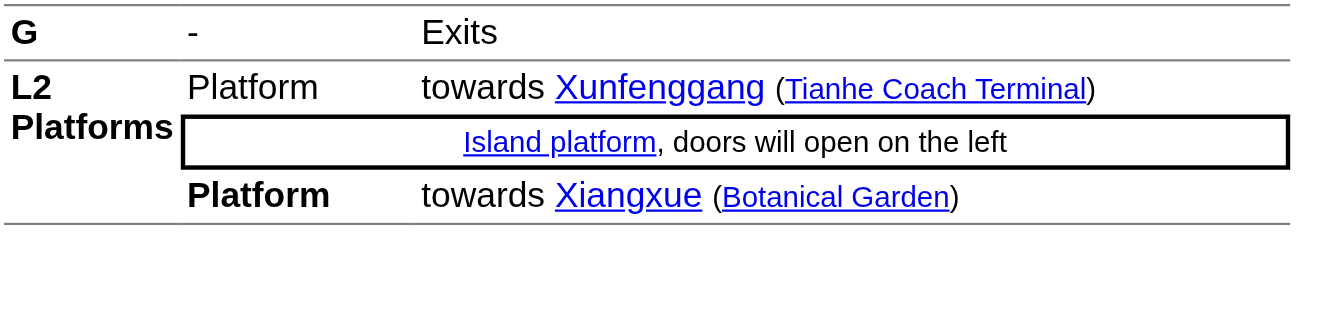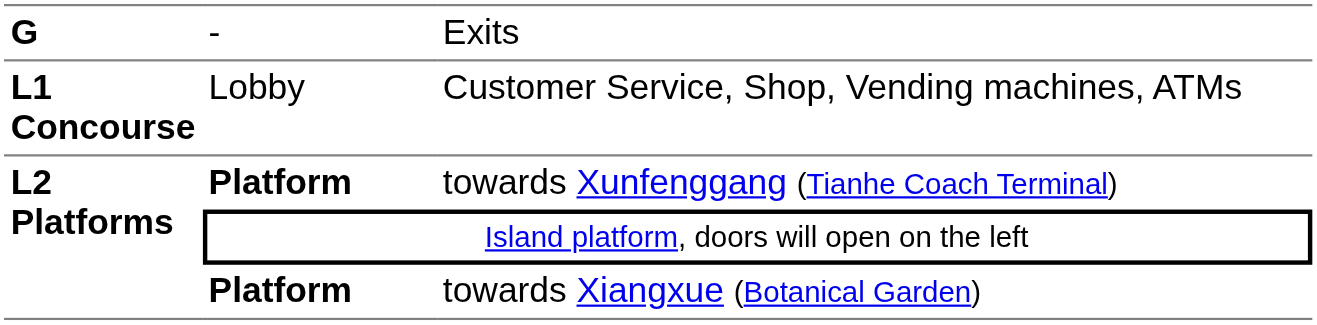+ row: L1 Concourse | Lobby | Customer Service, Shop, Vending machines, ATMs
towards Xunfenggang (Tianhe Coach Terminal) | column 2: normal -> bold
